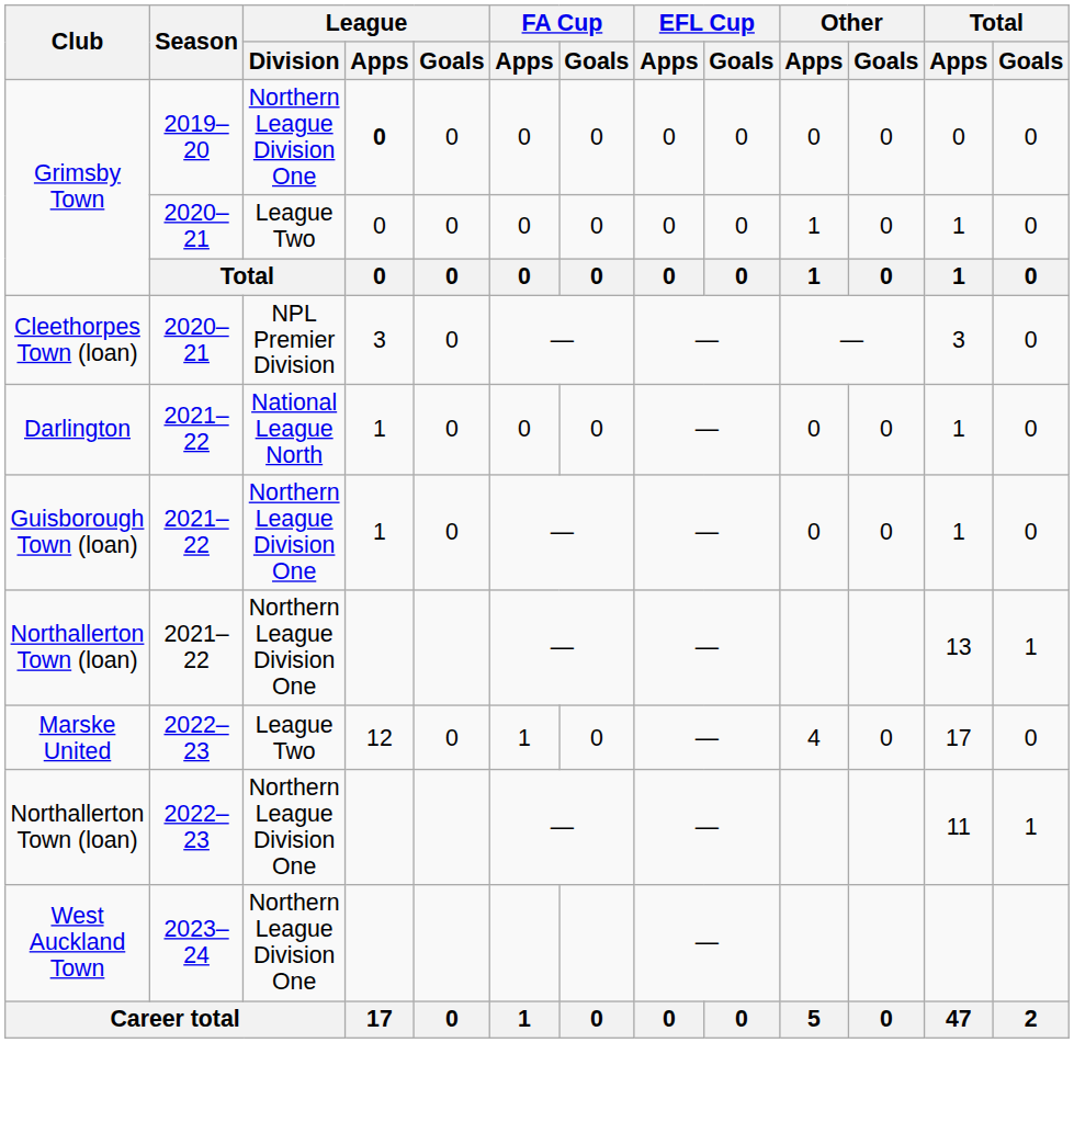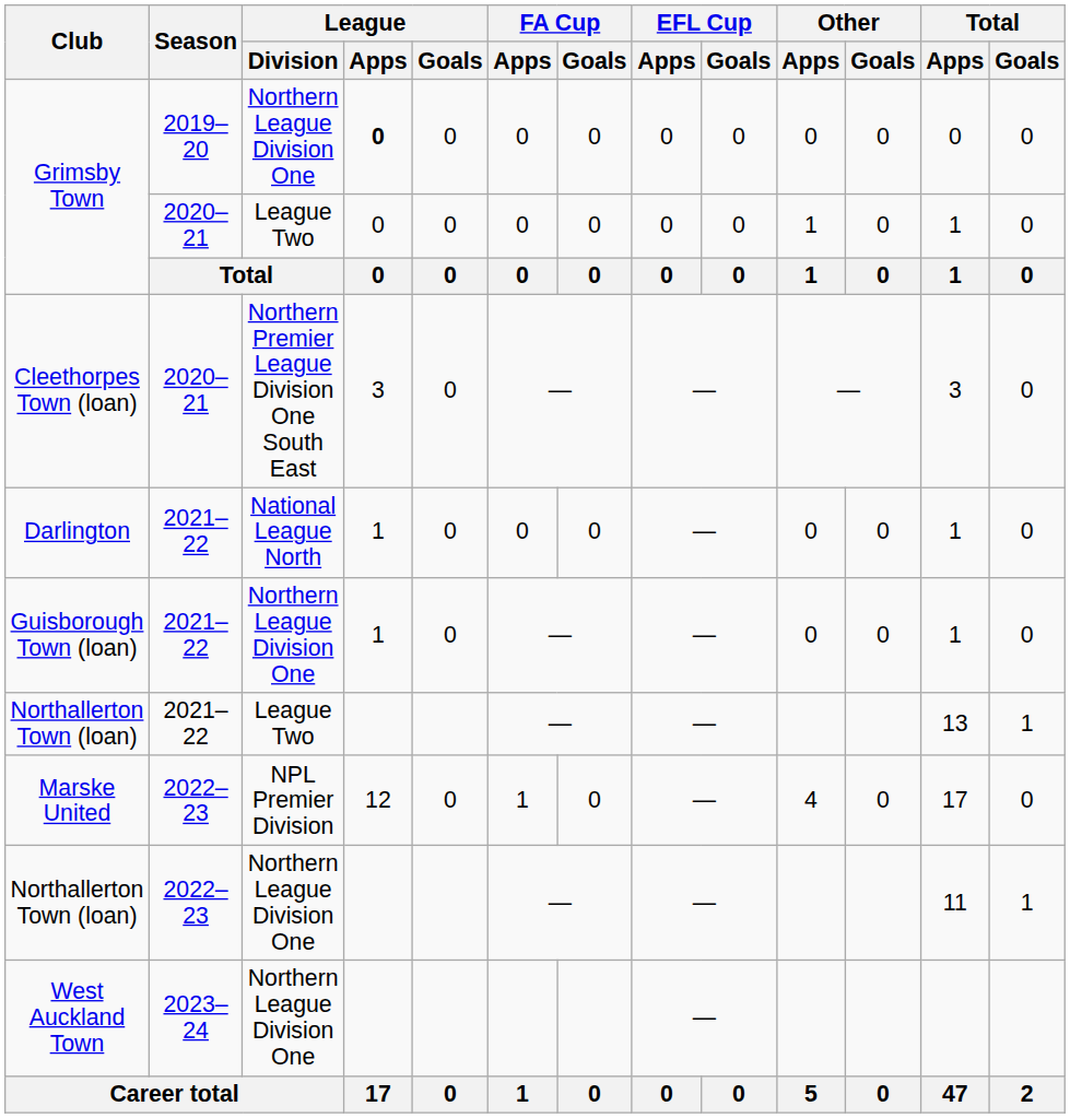Cleethorpes Town (loan) | League / Division: NPL Premier Division -> Northern Premier League Division One South East
Northallerton Town (loan) / 2021–22 | League / Division: Northern League Division One -> League Two
Marske United | League / Division: League Two -> NPL Premier Division
